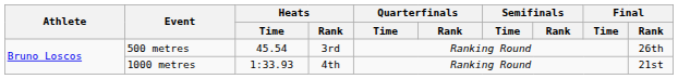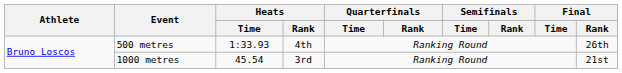500 metres | Heats / Time: 45.54 -> 1:33.93
500 metres | Heats / Rank: 3rd -> 4th
1000 metres | Heats / Time: 1:33.93 -> 45.54
1000 metres | Heats / Rank: 4th -> 3rd
